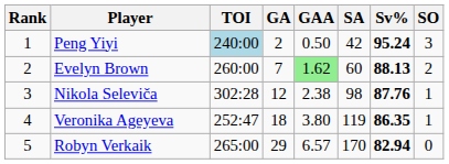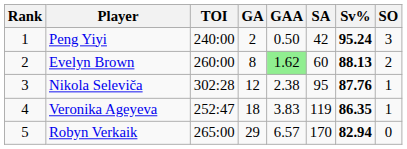Peng Yiyi | TOI: lightblue background -> no background
Evelyn Brown | GA: 7 -> 8
Nikola Seleviča | SA: 98 -> 95
Veronika Ageyeva | GAA: 3.80 -> 3.83
